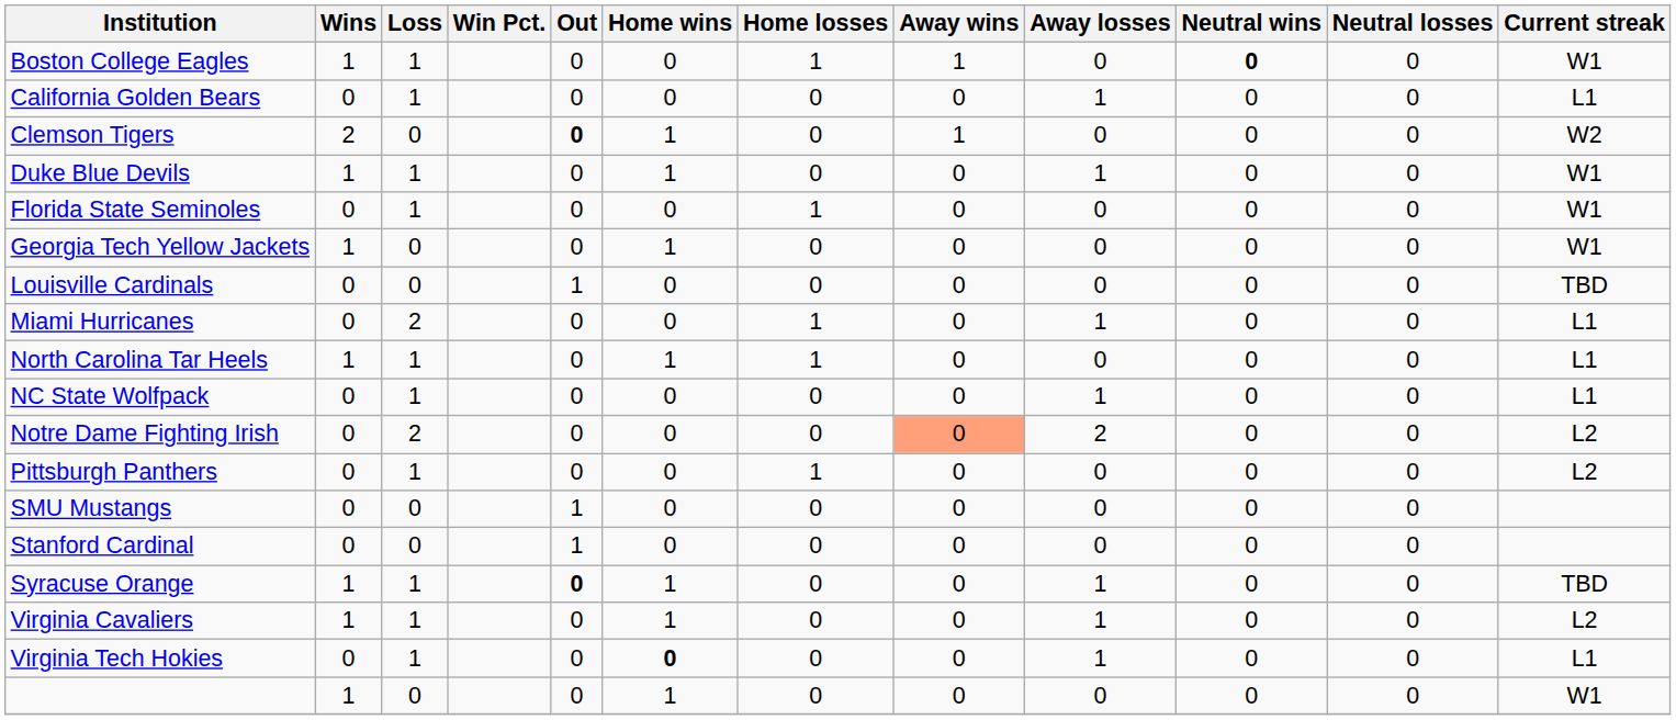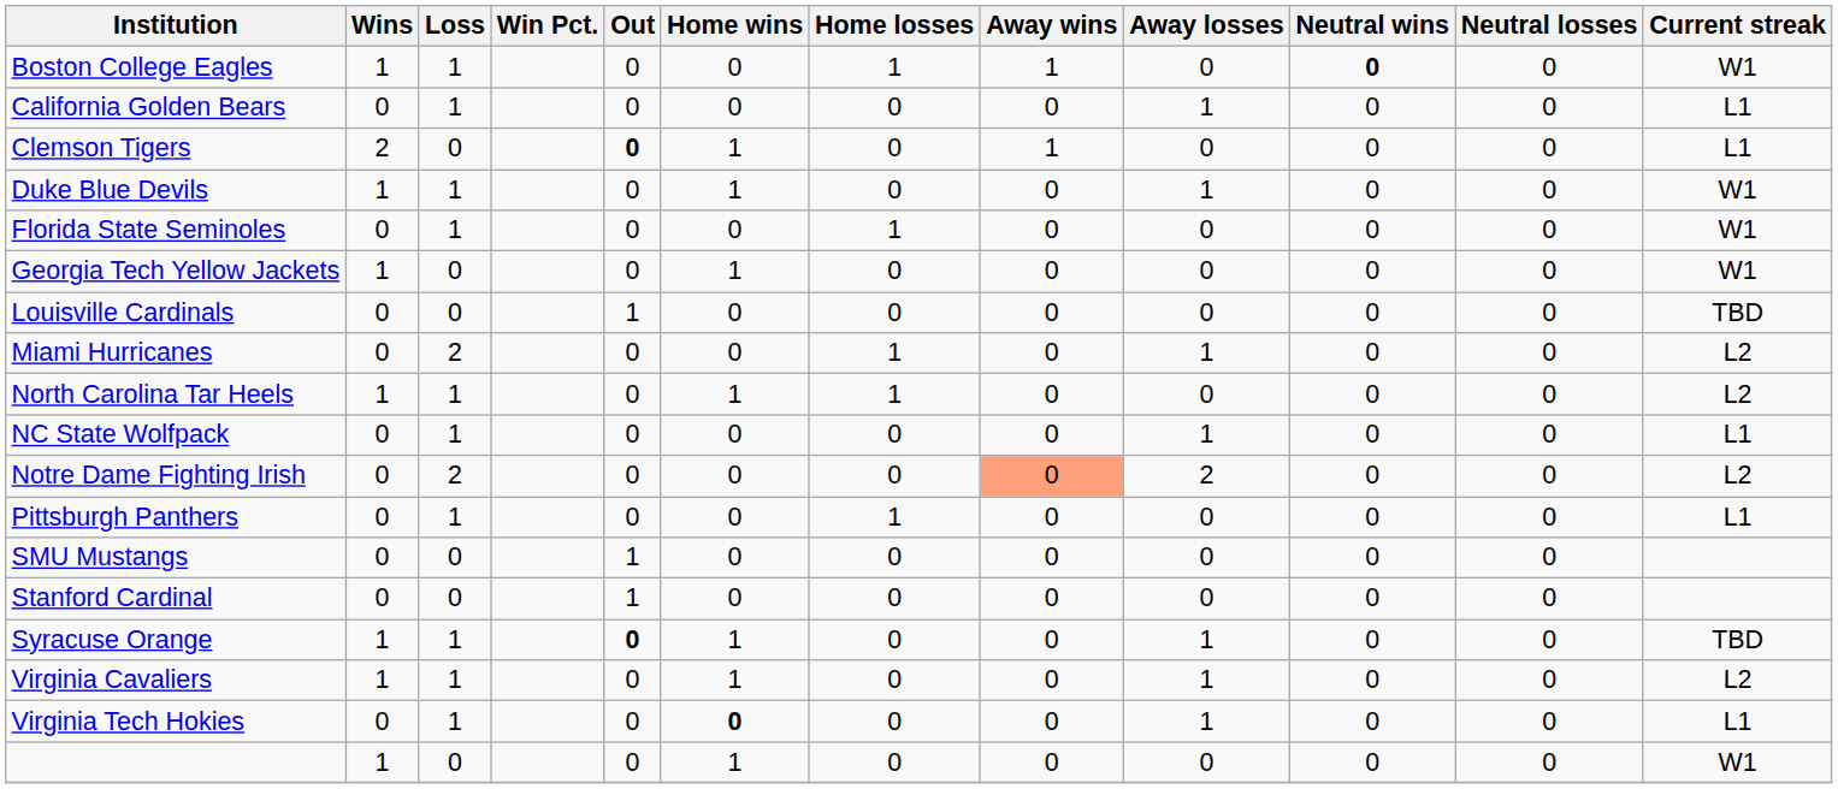Clemson Tigers | Current streak: W2 -> L1
Miami Hurricanes | Current streak: L1 -> L2
North Carolina Tar Heels | Current streak: L1 -> L2
Pittsburgh Panthers | Current streak: L2 -> L1
